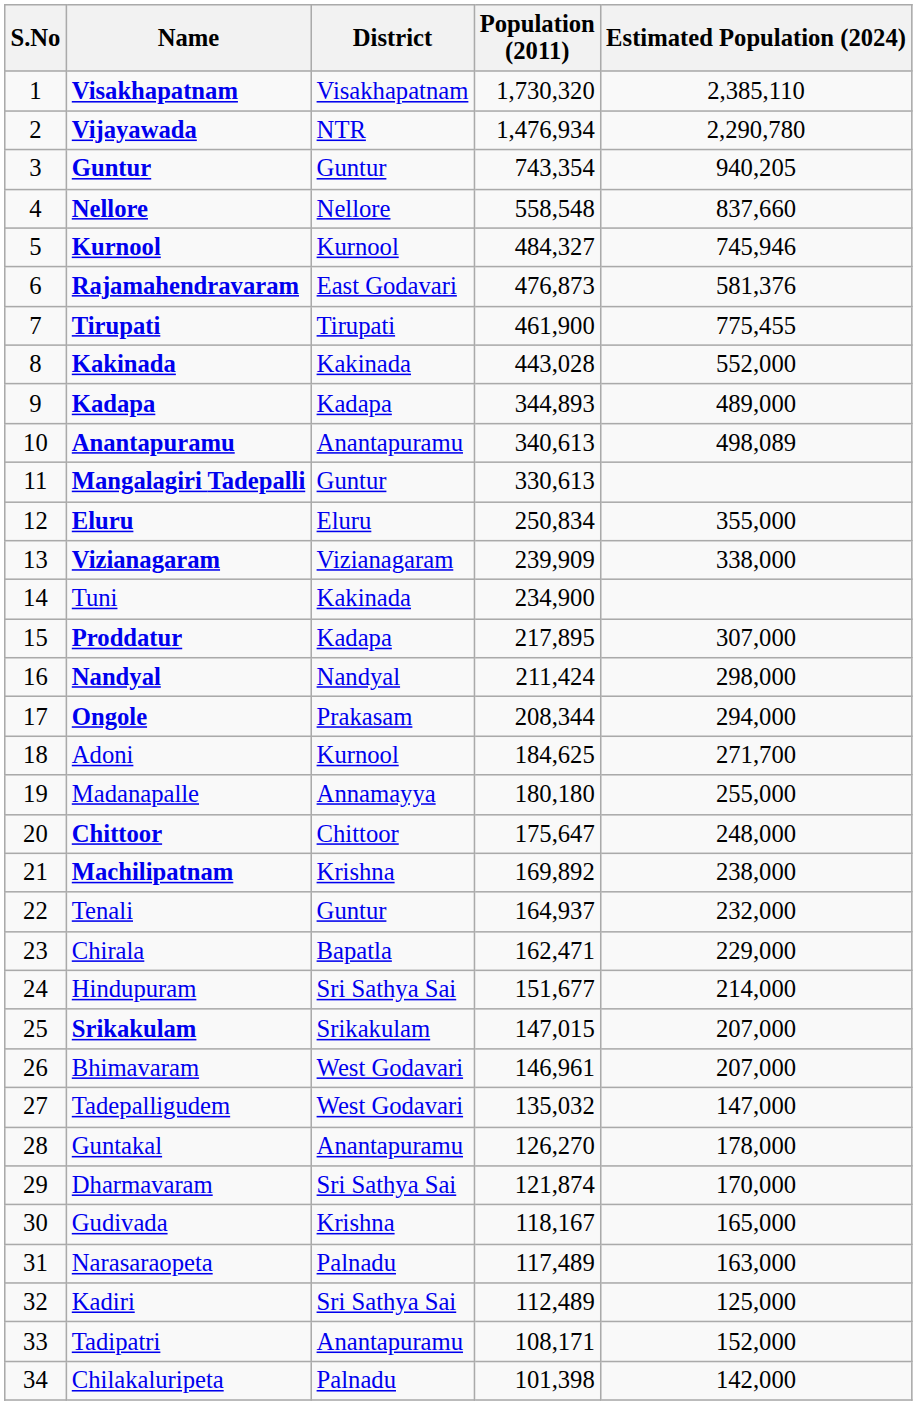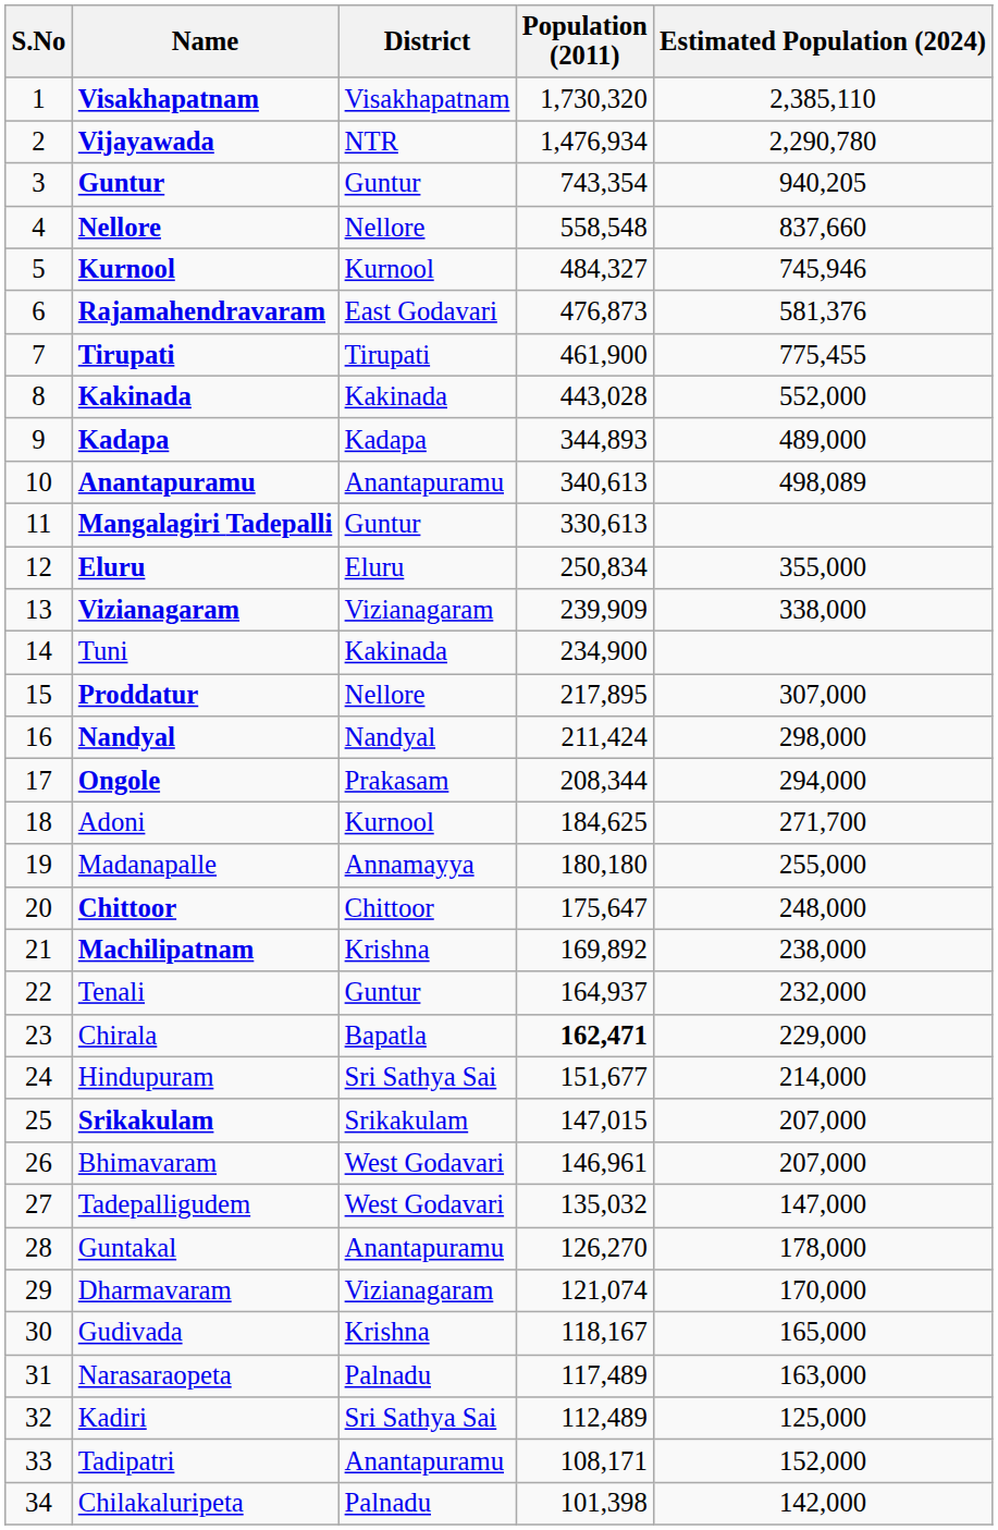Proddatur | District: Kadapa -> Nellore
Chirala | Population (2011): normal -> bold
Dharmavaram | District: Sri Sathya Sai -> Vizianagaram
Dharmavaram | Population (2011): 121,874 -> 121,074
